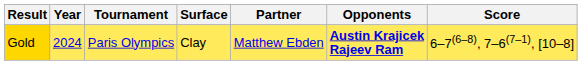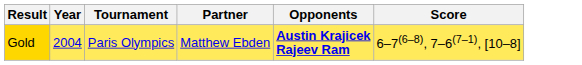- column: Surface | Clay
Gold | Year: 2024 -> 2004
